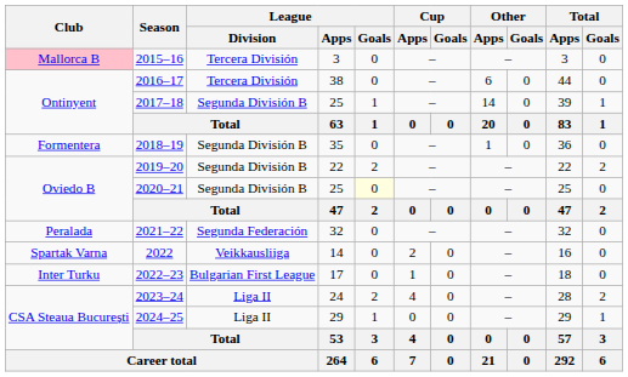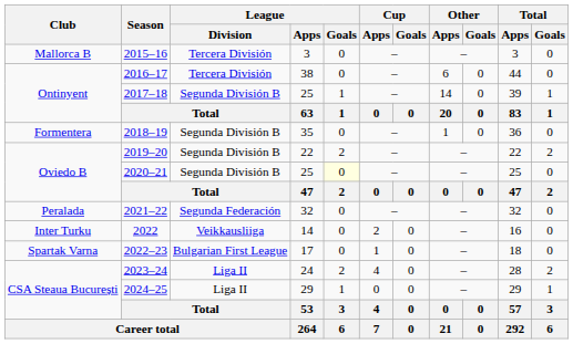2015–16 | Club: pink background -> no background
2022 | Club: Spartak Varna -> Inter Turku
2022–23 | Club: Inter Turku -> Spartak Varna
